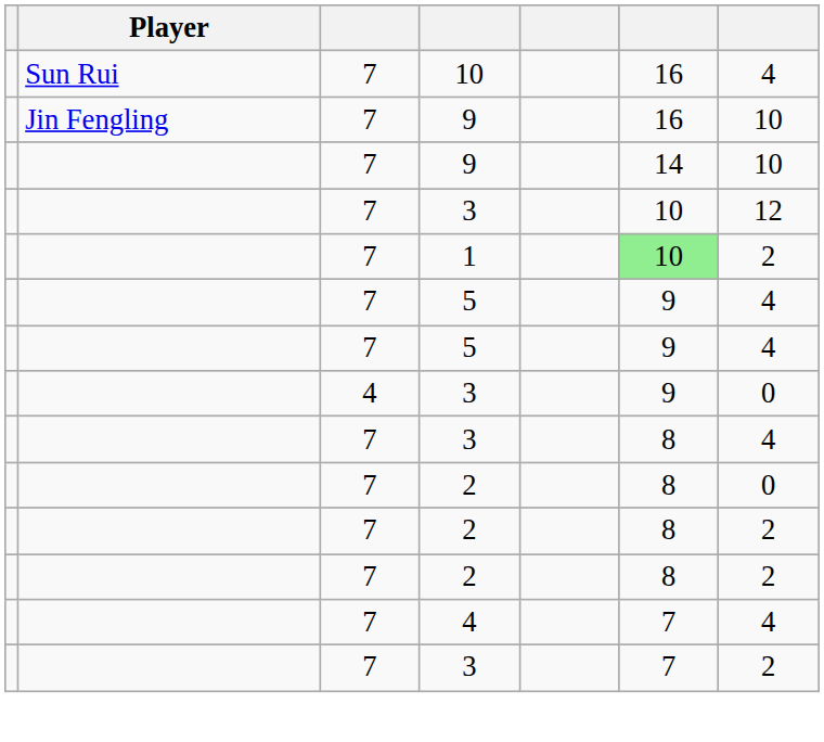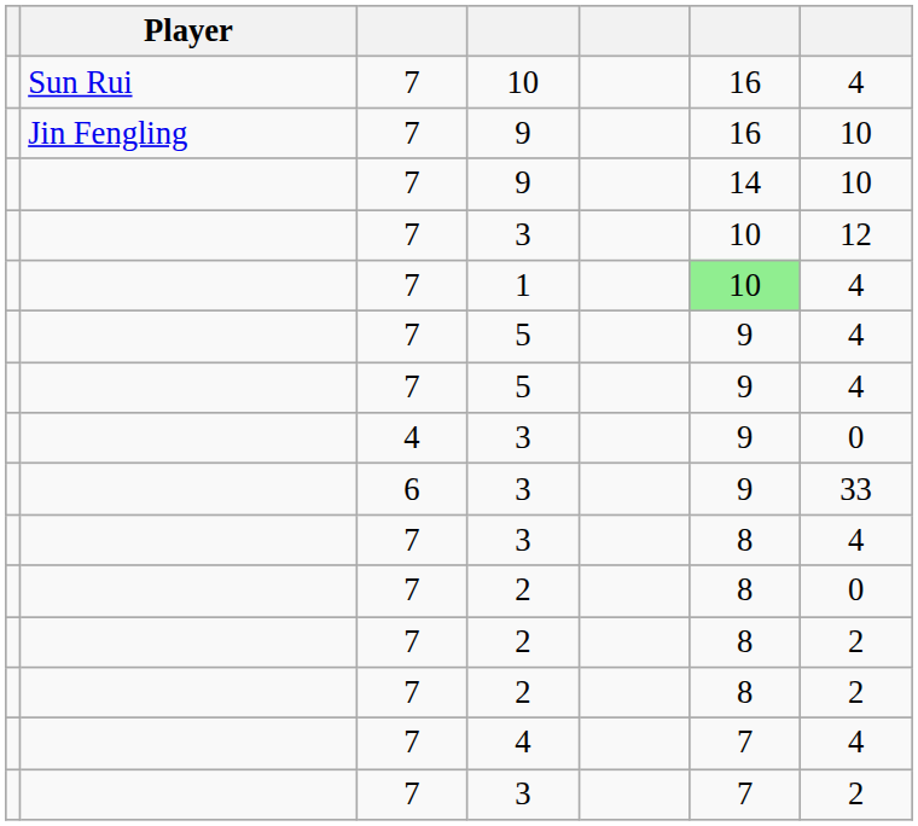1 | column 7: 2 -> 4
+ row: 6 | 3 | 9 | 33
